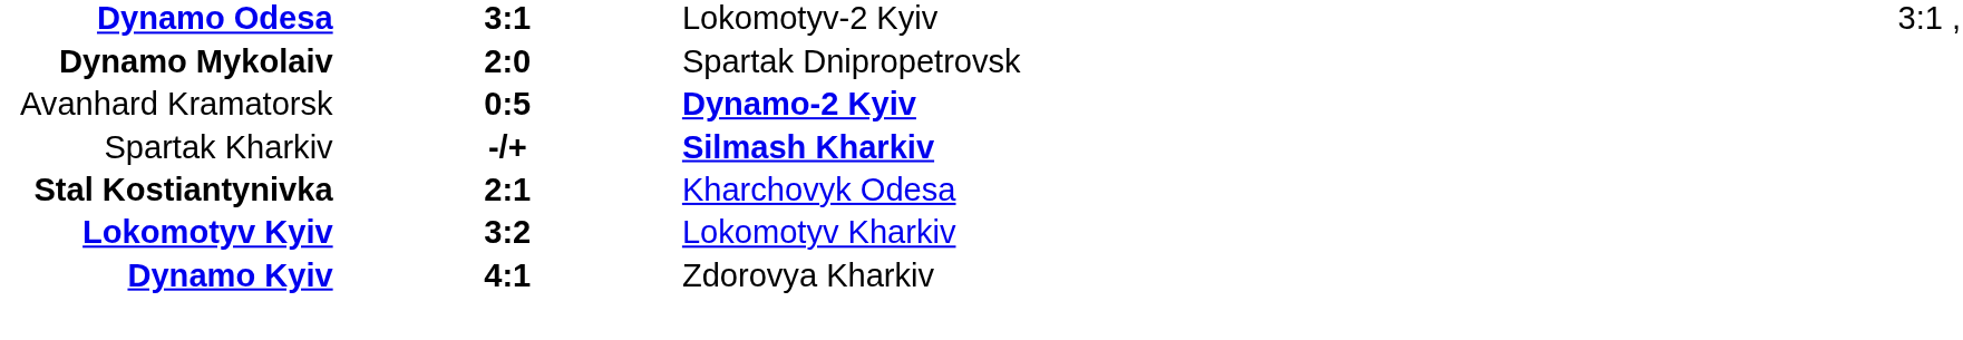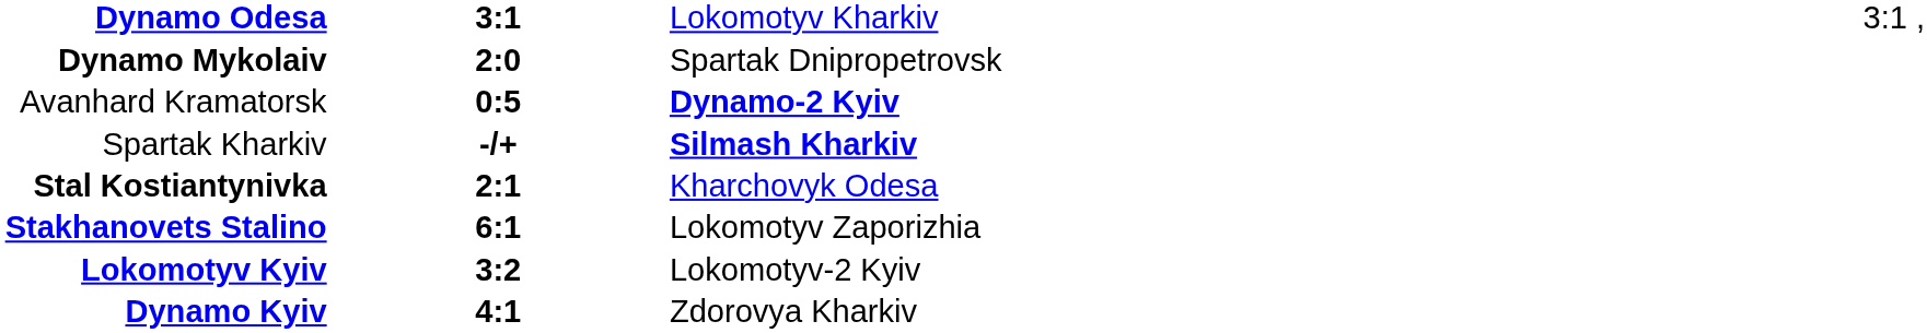Dynamo Odesa | column 3: Lokomotyv-2 Kyiv -> Lokomotyv Kharkiv
+ row: Stakhanovets Stalino | 6:1 | Lokomotyv Zaporizhia
Lokomotyv Kyiv | column 3: Lokomotyv Kharkiv -> Lokomotyv-2 Kyiv
